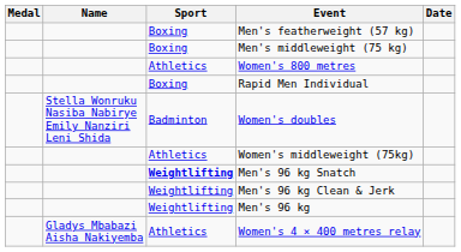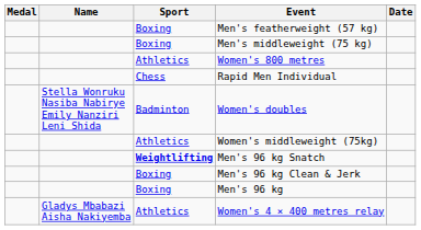Rapid Men Individual | Sport: Boxing -> Chess
Men's 96 kg Clean & Jerk | Sport: Weightlifting -> Boxing
Men's 96 kg | Sport: Weightlifting -> Boxing
